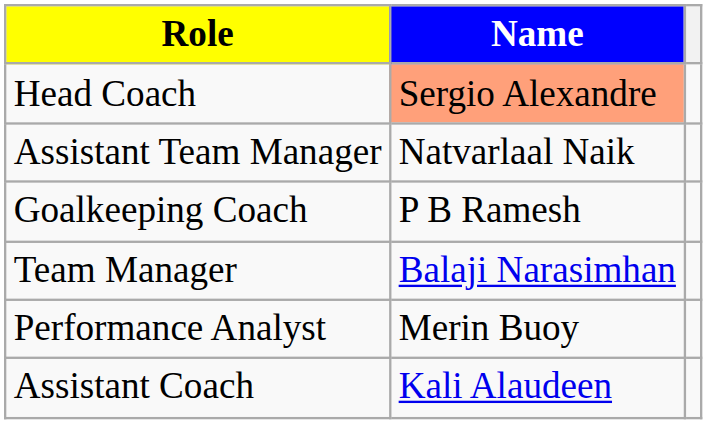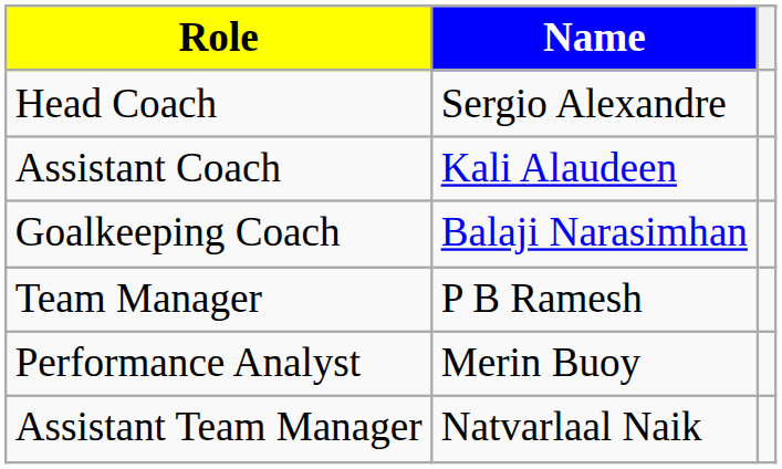Head Coach | Name: lightsalmon background -> no background
rows swapped: Assistant Coach <-> Assistant Team Manager
Goalkeeping Coach | Name: P B Ramesh -> Balaji Narasimhan
Team Manager | Name: Balaji Narasimhan -> P B Ramesh
